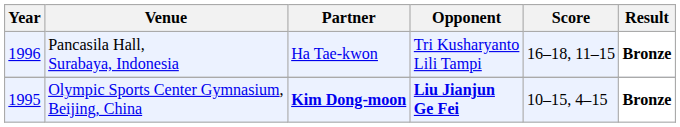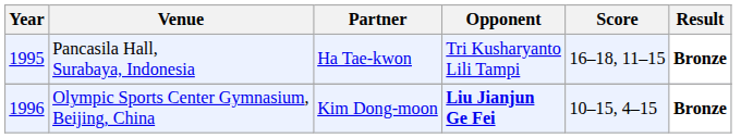Pancasila Hall, Surabaya, Indonesia | Year: 1996 -> 1995
Olympic Sports Center Gymnasium, Beijing, China | Year: 1995 -> 1996
Olympic Sports Center Gymnasium, Beijing, China | Partner: bold -> normal
